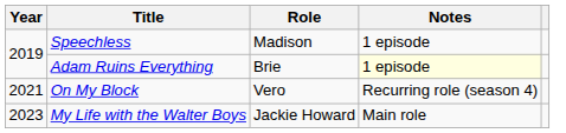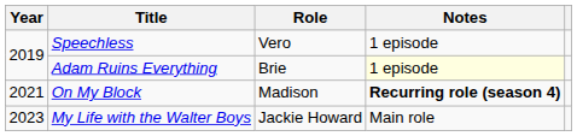Speechless | Role: Madison -> Vero
On My Block | Role: Vero -> Madison
On My Block | Notes: normal -> bold
